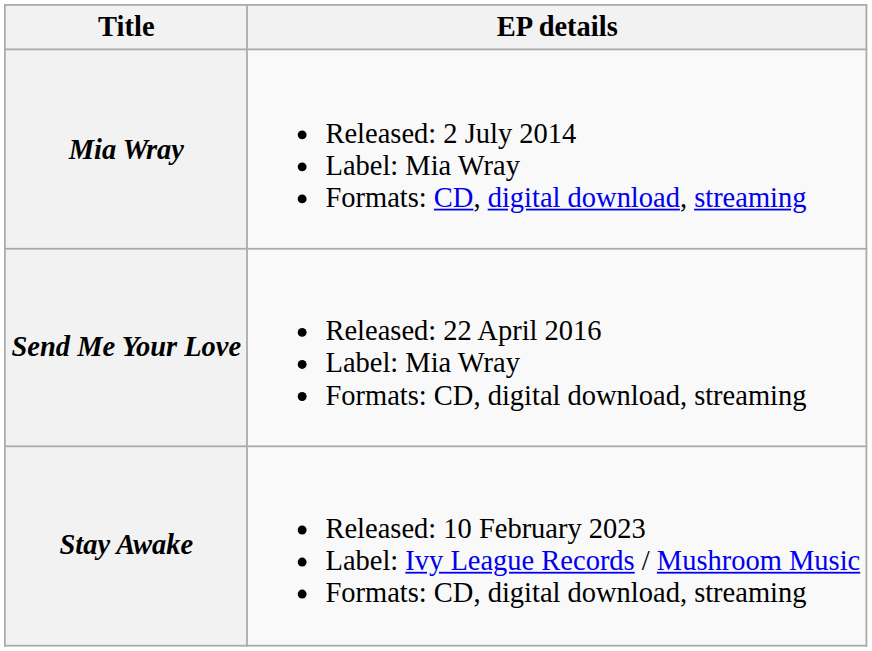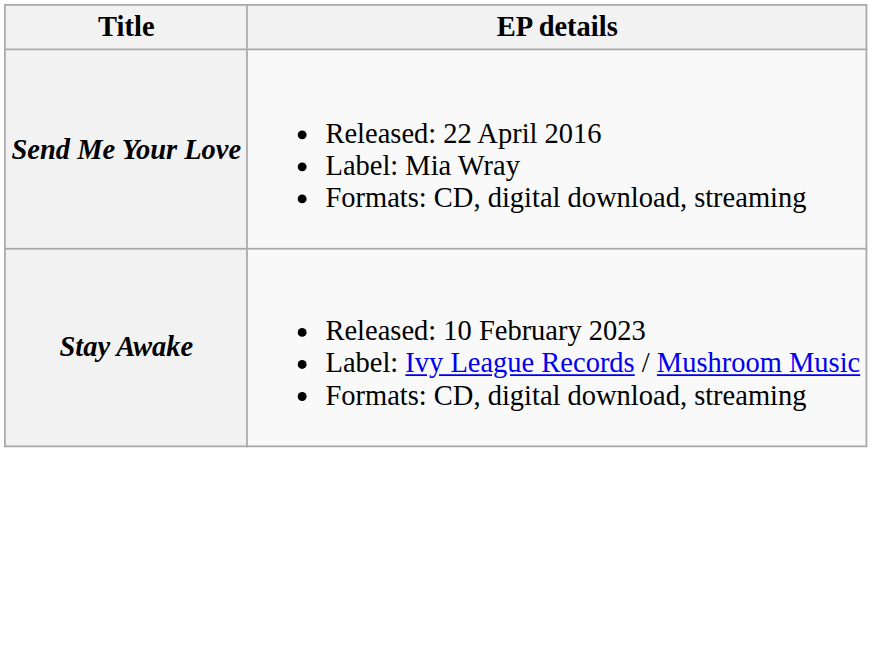- row: Mia Wray | Released: 2 July 2014 Label: Mia Wray Formats: CD, digital download, streaming
